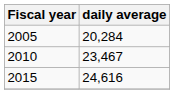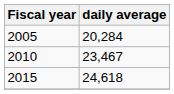2015 | daily average: 24,616 -> 24,618
